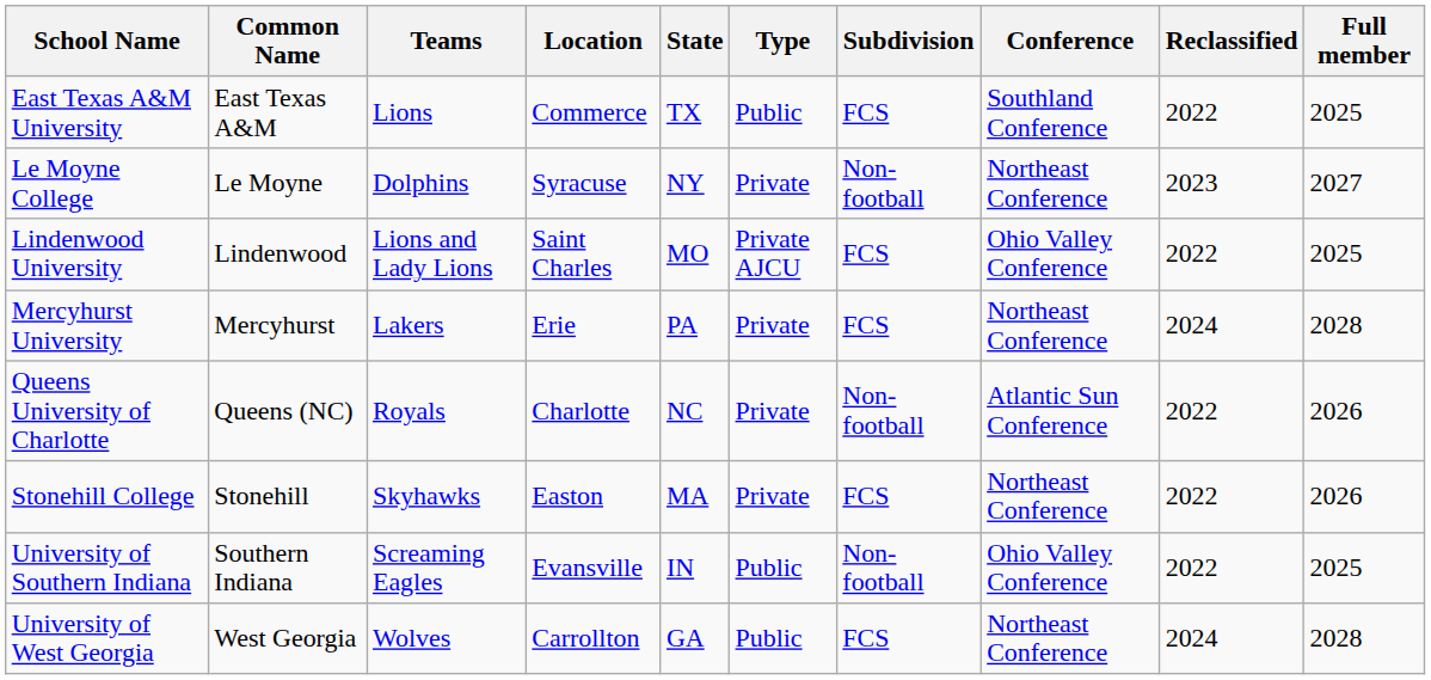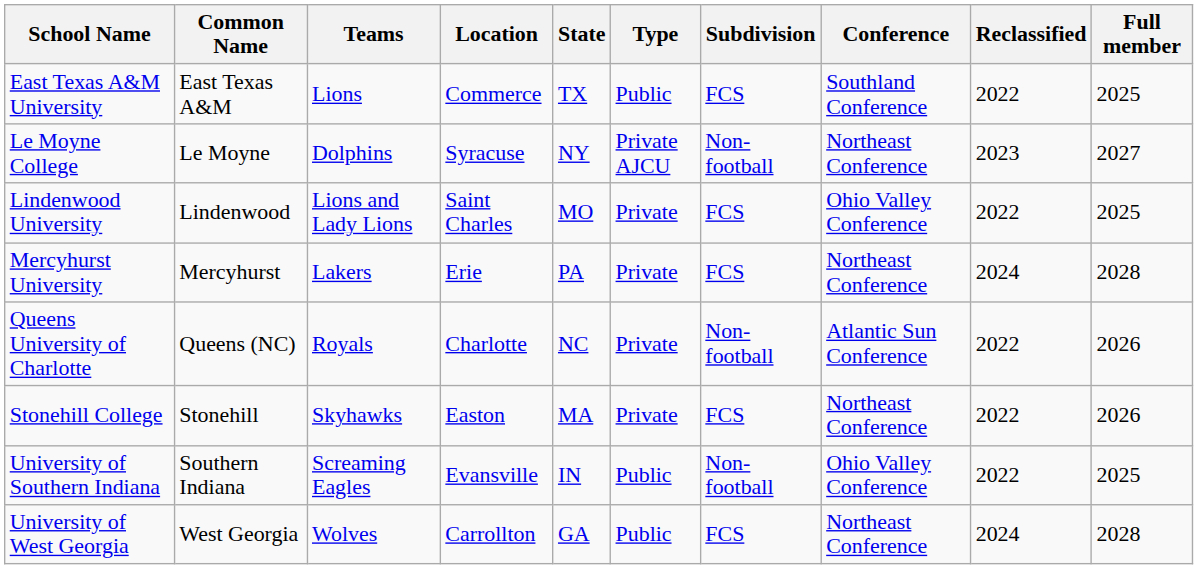Le Moyne College | Type: Private -> Private AJCU
Lindenwood University | Type: Private AJCU -> Private
